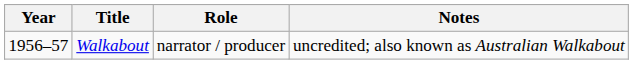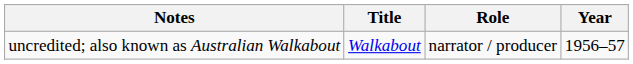columns swapped: Year <-> Notes
